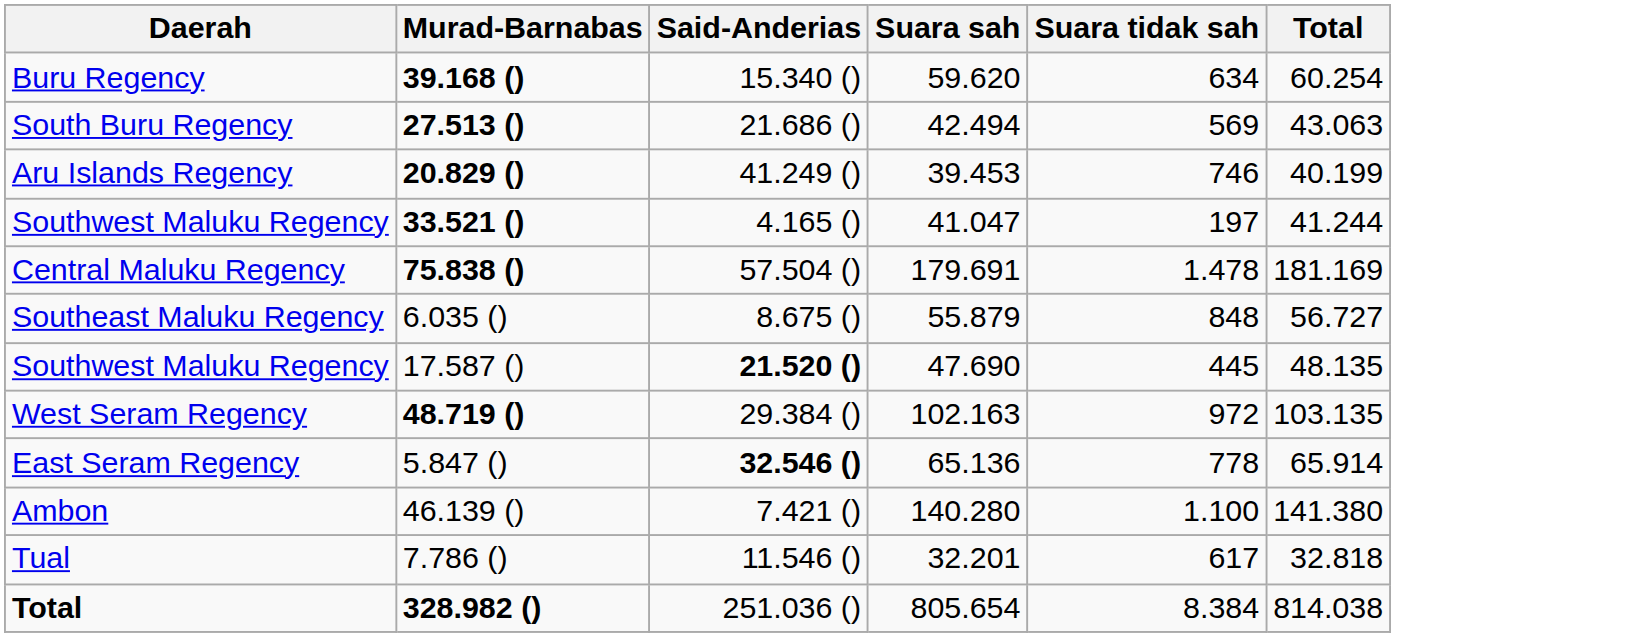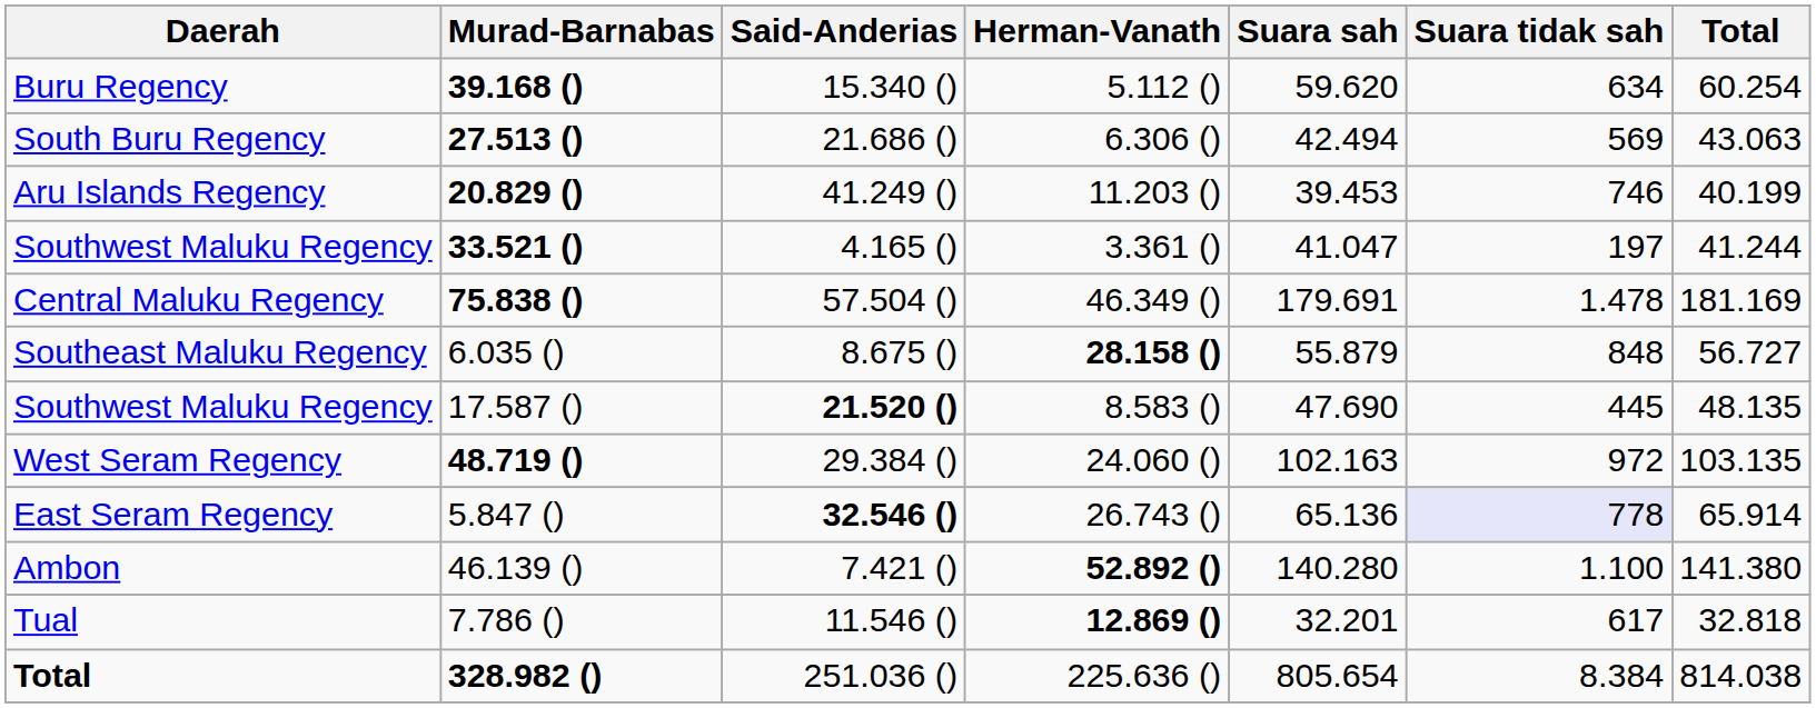+ column: Herman-Vanath | 5.112 () | 6.306 () | 11.203 () | 3.361 () | 46.349 () | 28.158 () | 8.583 () | 24.060 () | 26.743 () | 52.892 () | 12.869 () | 225.636 ()
East Seram Regency | Suara tidak sah: no background -> lavender background
